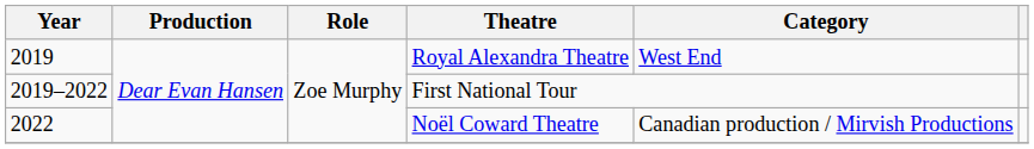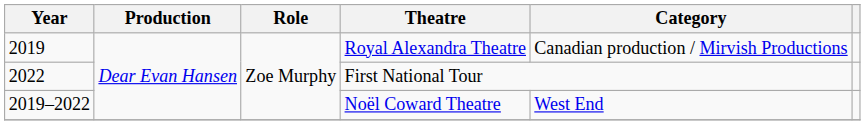Royal Alexandra Theatre | Category: West End -> Canadian production / Mirvish Productions
First National Tour | Year: 2019–2022 -> 2022
Noël Coward Theatre | Year: 2022 -> 2019–2022
Noël Coward Theatre | Category: Canadian production / Mirvish Productions -> West End
